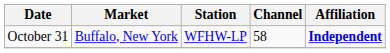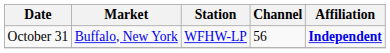October 31 | Channel: 58 -> 56
